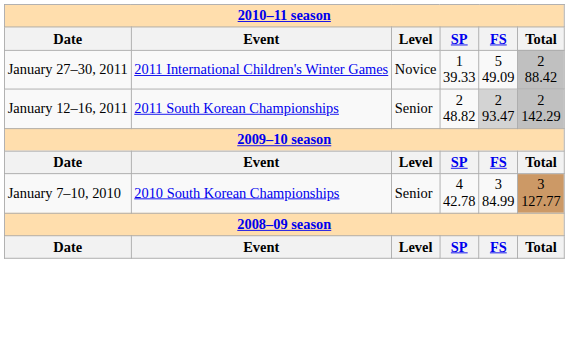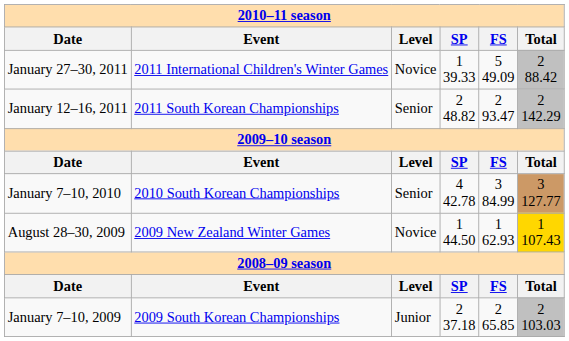January 12–16, 2011 | FS: lightgrey background -> no background
+ row: August 28–30, 2009 | 2009 New Zealand Winter Games | Novice | 1 44.50 | 1 62.93 | 1 107.43
+ row: January 7–10, 2009 | 2009 South Korean Championships | Junior | 2 37.18 | 2 65.85 | 2 103.03
